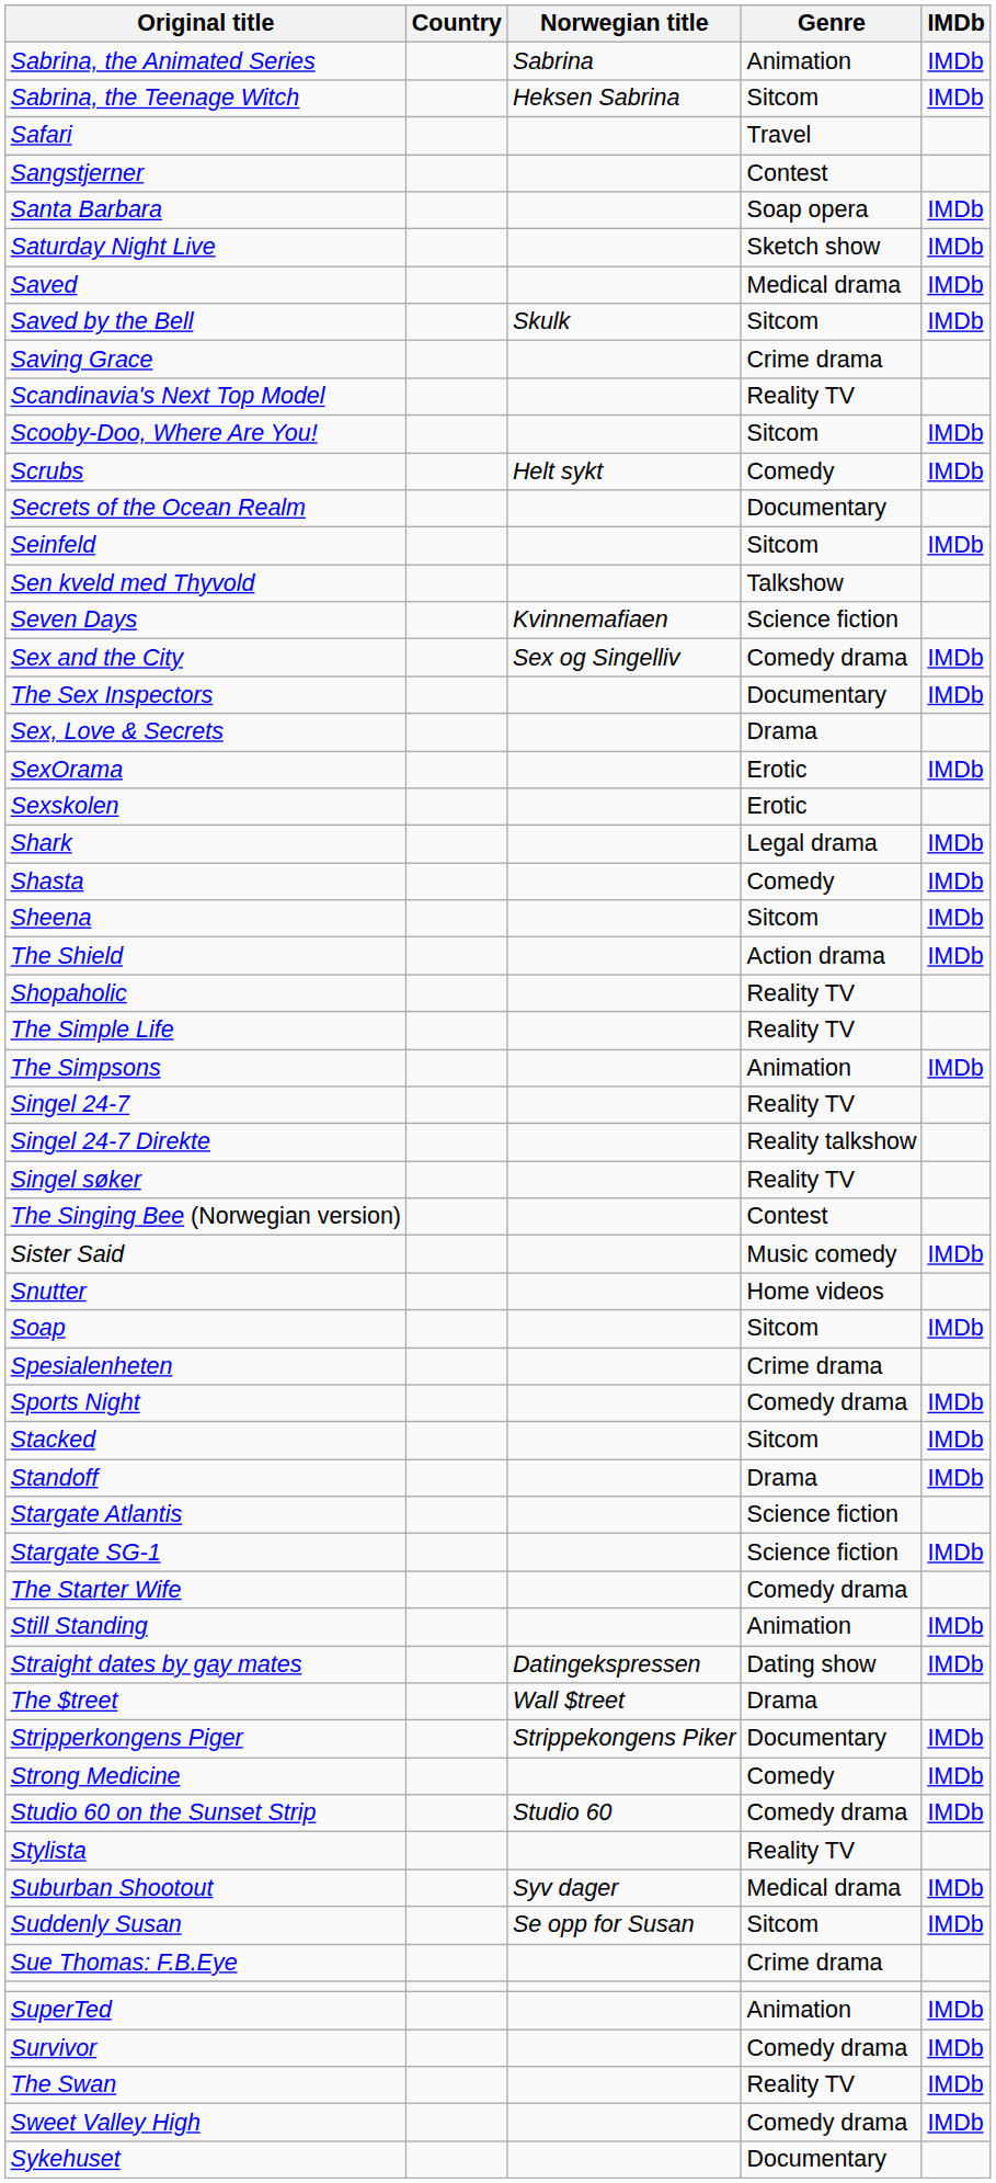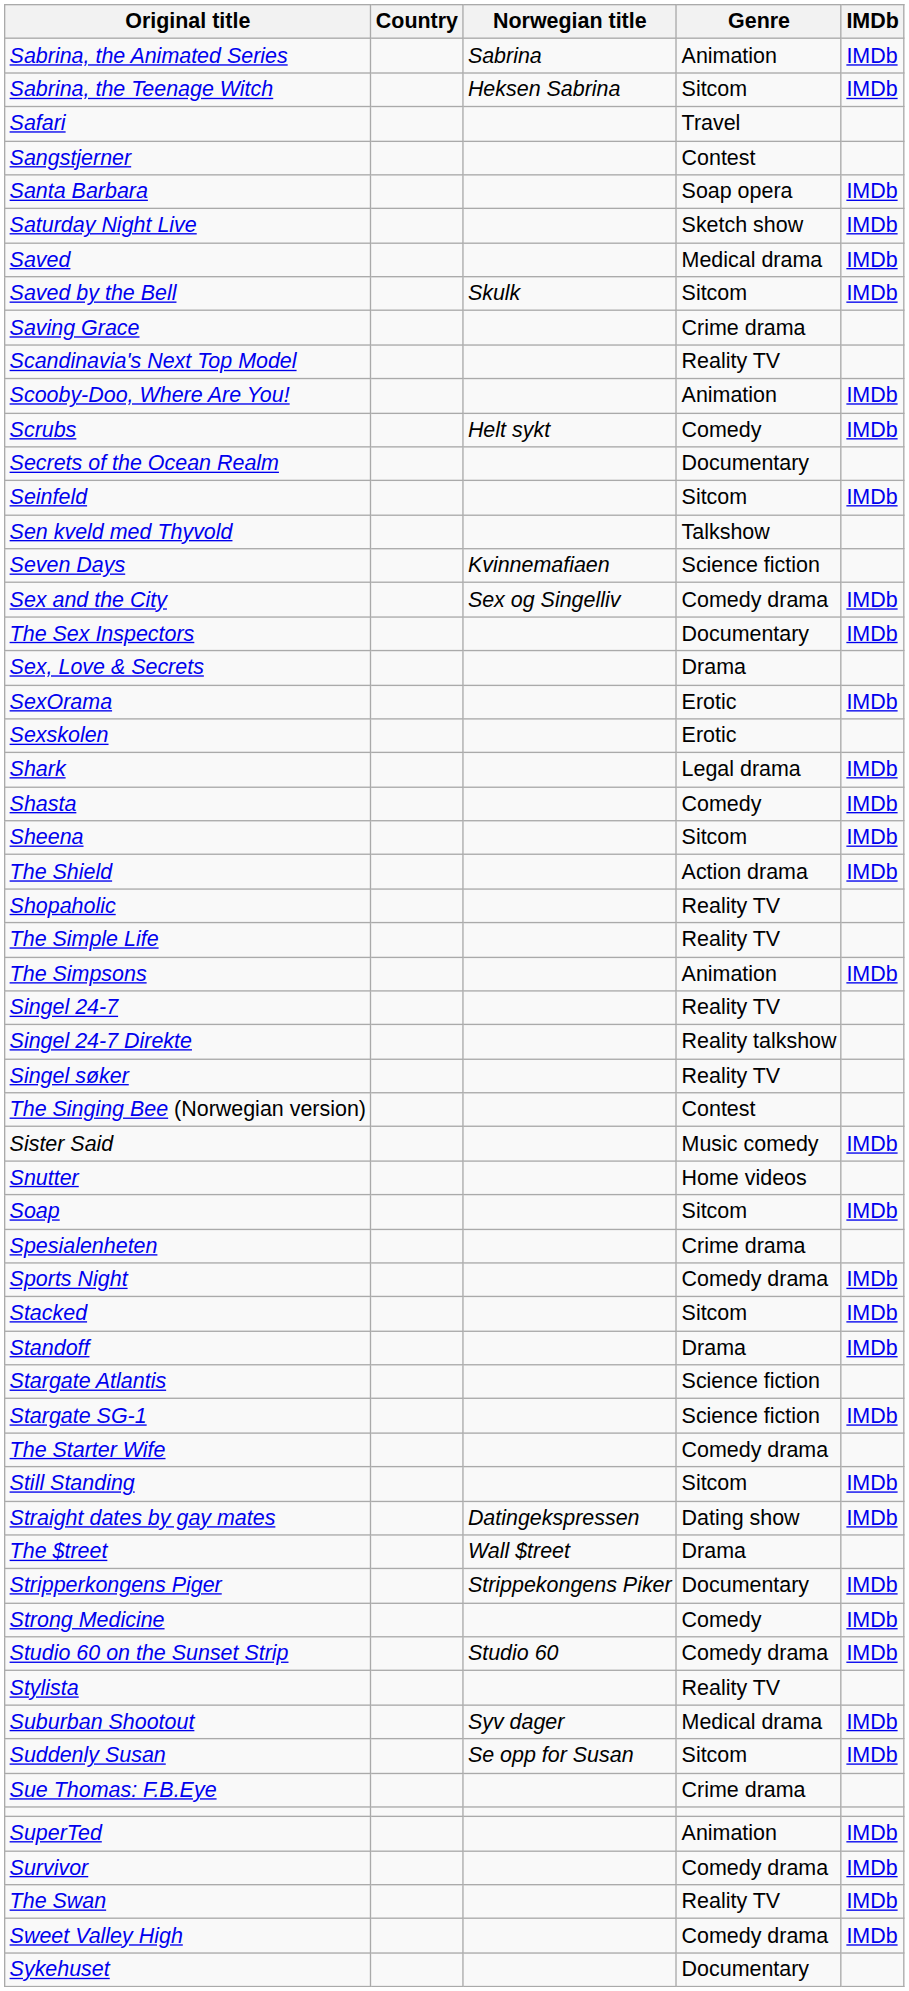Scooby-Doo, Where Are You! | Genre: Sitcom -> Animation
Still Standing | Genre: Animation -> Sitcom
